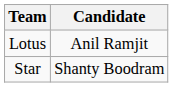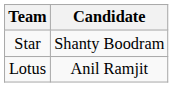rows swapped: Star <-> Lotus
